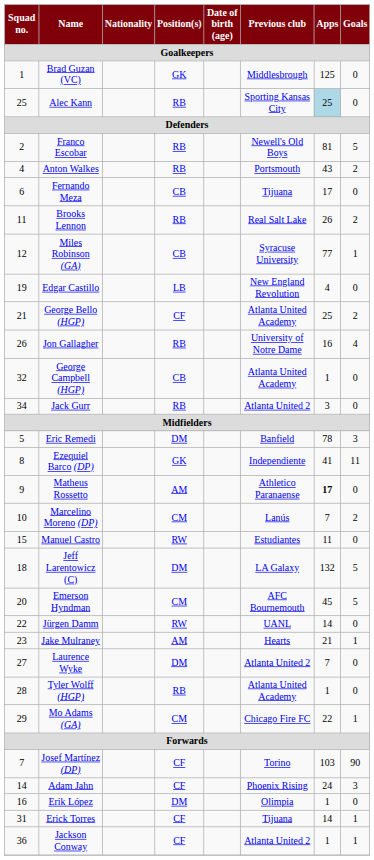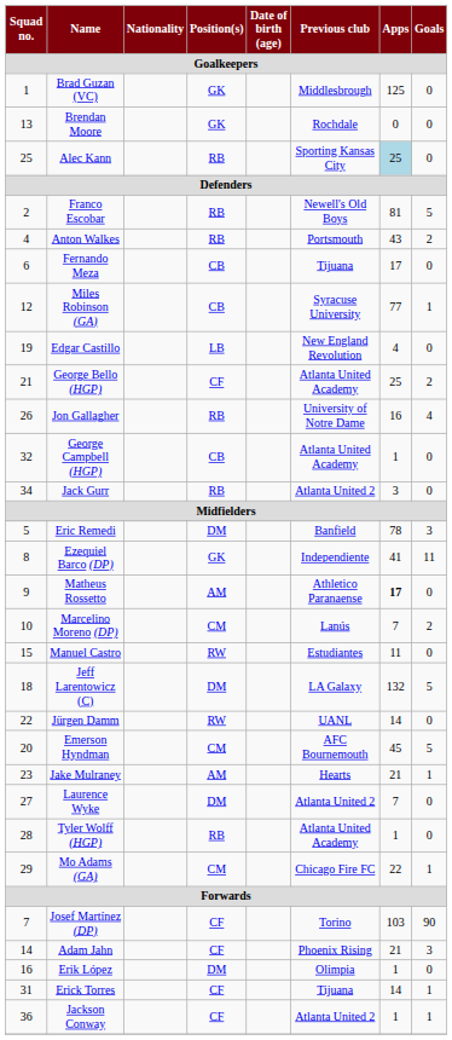+ row: 13 | Brendan Moore | GK | Rochdale | 0 | 0
- row: 11 | Brooks Lennon | RB | Real Salt Lake | 26 | 2
rows swapped: Emerson Hyndman <-> Jürgen Damm
Adam Jahn | Apps: 24 -> 21
